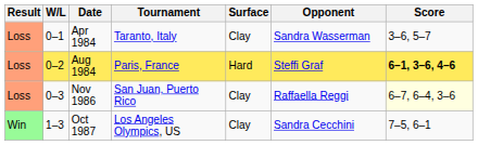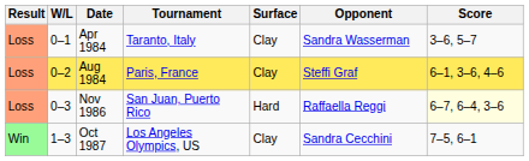Aug 1984 | Surface: Hard -> Clay
Aug 1984 | Score: bold -> normal
Nov 1986 | Surface: Clay -> Hard
